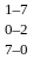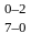- row: 1–7
